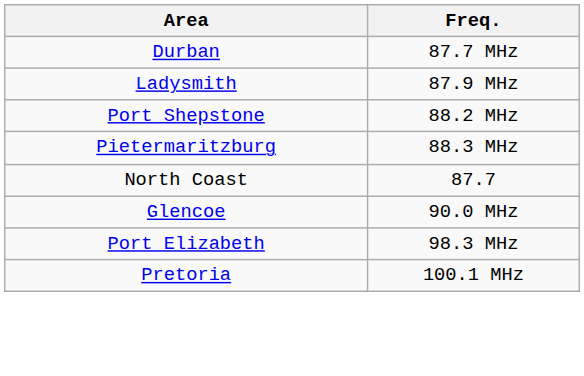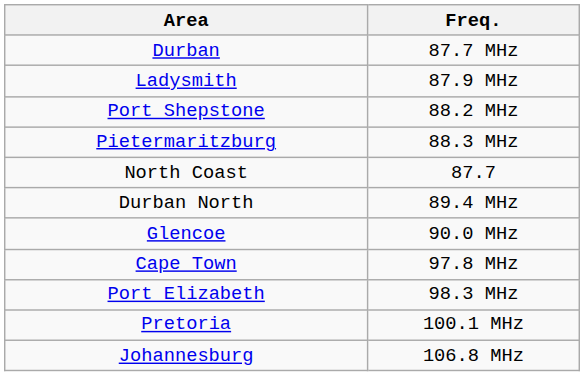+ row: Durban North | 89.4 MHz
+ row: Cape Town | 97.8 MHz
+ row: Johannesburg | 106.8 MHz
